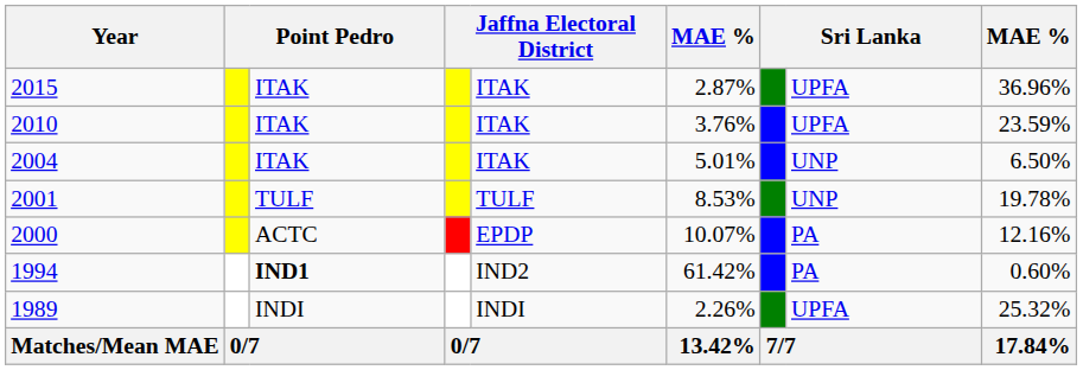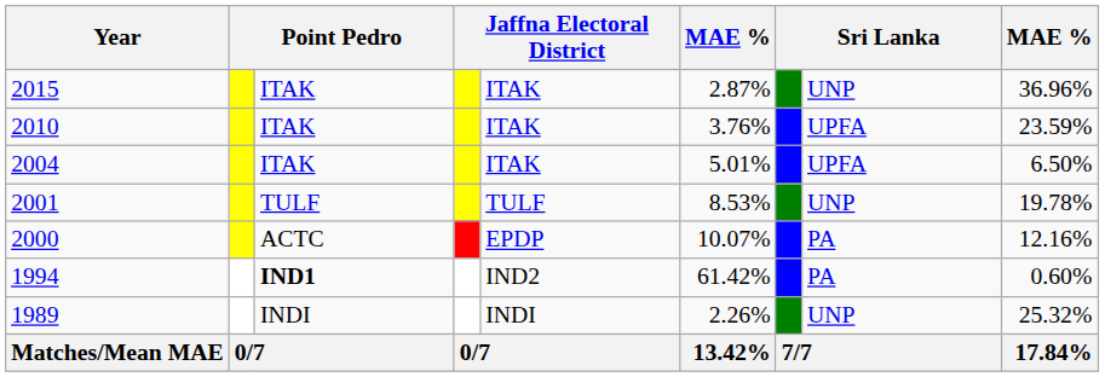2015 | column 8: UPFA -> UNP
2004 | column 8: UNP -> UPFA
1989 | column 8: UPFA -> UNP
